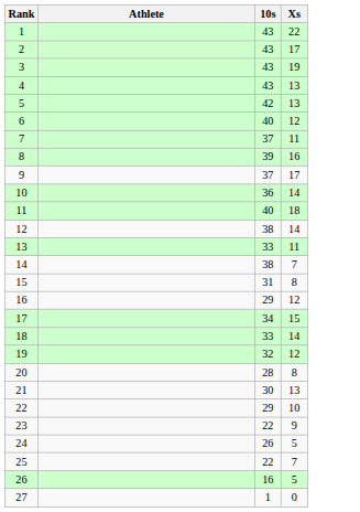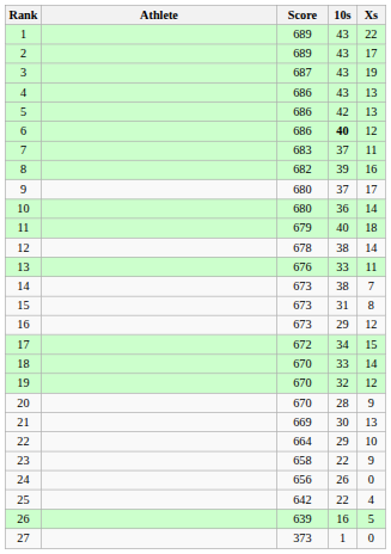+ column: Score | 689 | 689 | 687 | 686 | 686 | 686 | 683 | 682 | 680 | 680 | 679 | 678 | 676 | 673 | 673 | 673 | 672 | 670 | 670 | 670 | 669 | 664 | 658 | 656 | 642 | 639 | 373
6 | 10s: normal -> bold
20 | Xs: 8 -> 9
24 | Xs: 5 -> 0
25 | Xs: 7 -> 4
